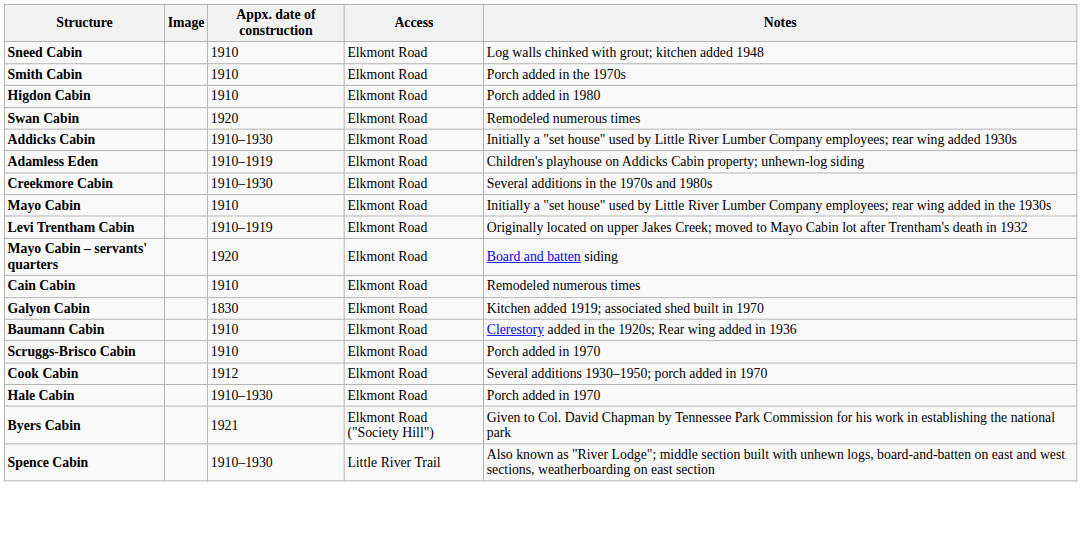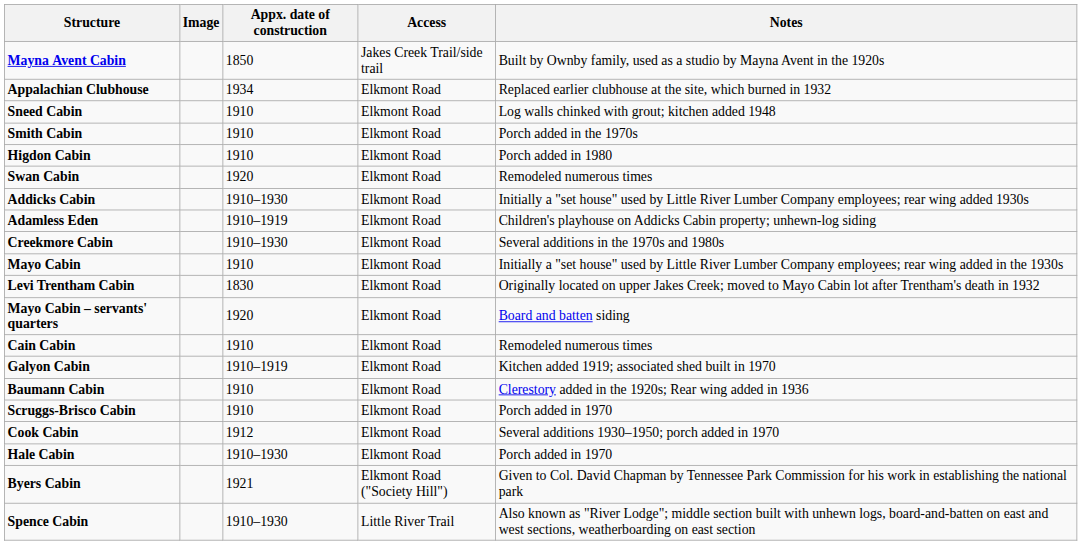+ row: Mayna Avent Cabin | 1850 | Jakes Creek Trail/side trail | Built by Ownby family, used as a studio by Mayna Avent in the 1920s
+ row: Appalachian Clubhouse | 1934 | Elkmont Road | Replaced earlier clubhouse at the site, which burned in 1932
Levi Trentham Cabin | Appx. date of construction: 1910–1919 -> 1830
Galyon Cabin | Appx. date of construction: 1830 -> 1910–1919
